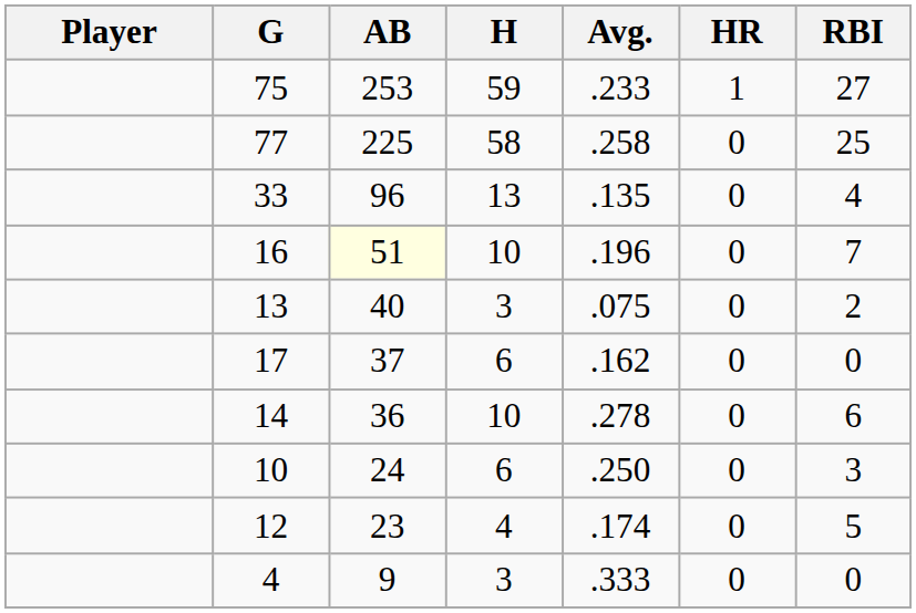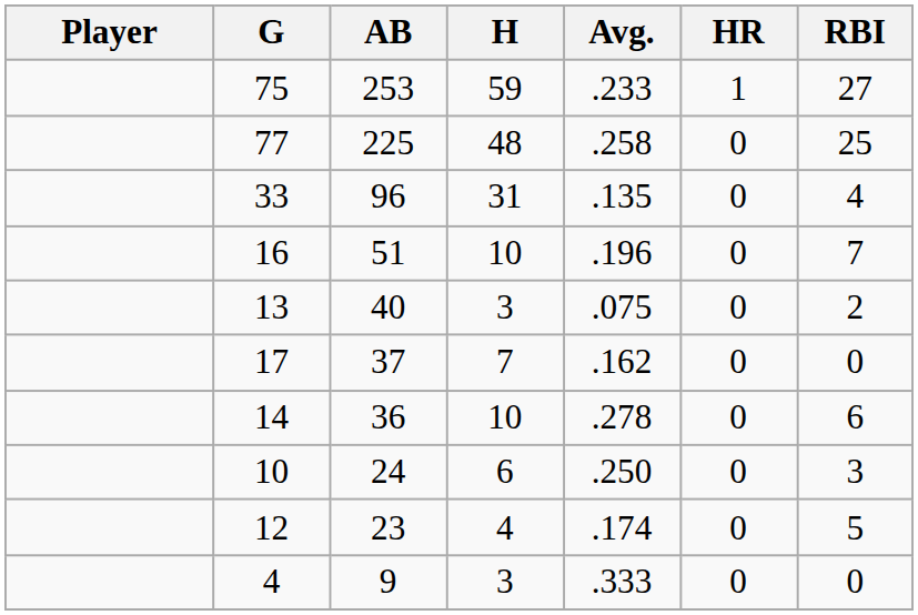77 | H: 58 -> 48
33 | H: 13 -> 31
16 | AB: lightyellow background -> no background
17 | H: 6 -> 7
